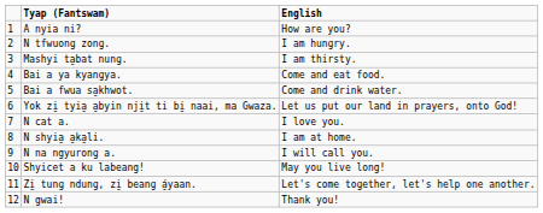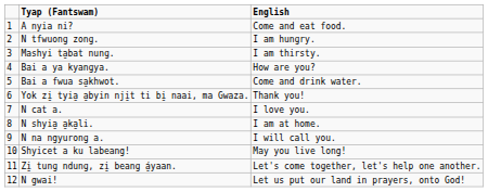A nyia ni? | English: How are you? -> Come and eat food.
Bai a ya kyanɡya. | English: Come and eat food. -> How are you?
Yok zi̱ tyia̱ a̱byin nji̱t ti bi̱ naai, ma Gwaza. | English: Let us put our land in prayers, onto God! -> Thank you!
N gwai! | English: Thank you! -> Let us put our land in prayers, onto God!
